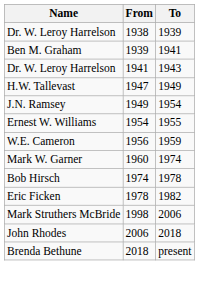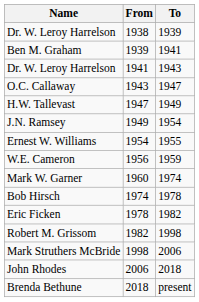+ row: O.C. Callaway | 1943 | 1947
+ row: Robert M. Grissom | 1982 | 1998
